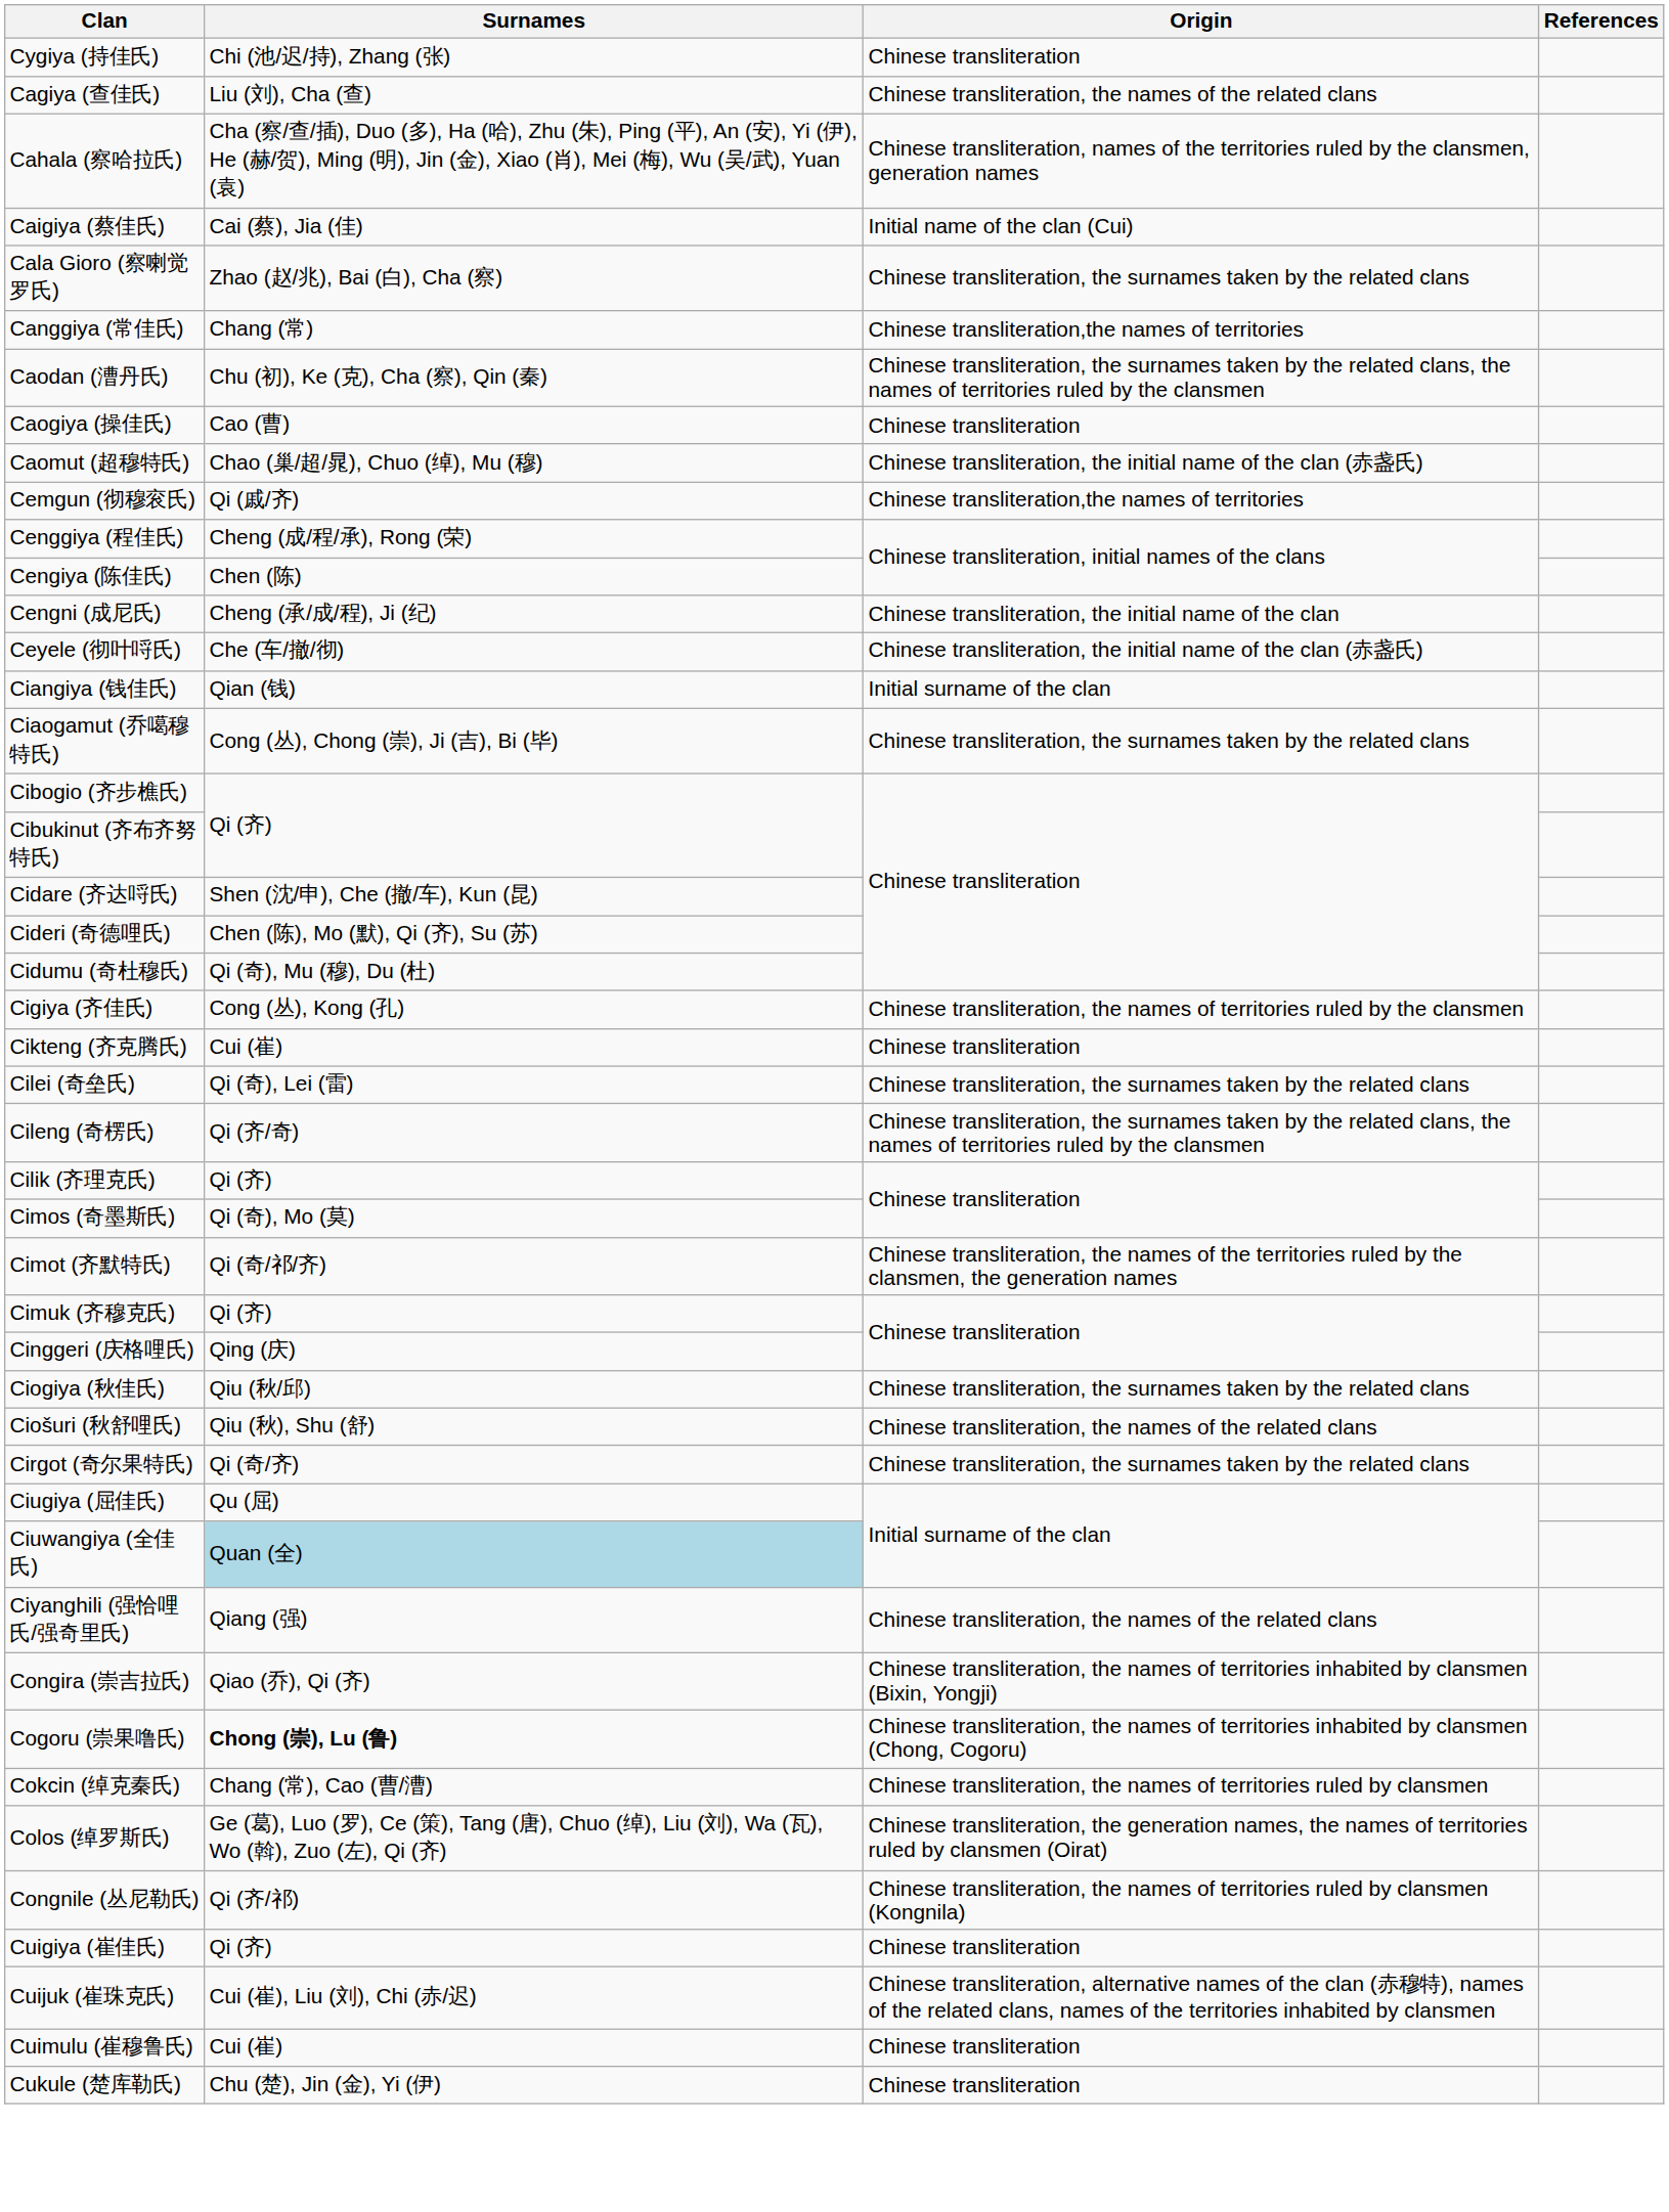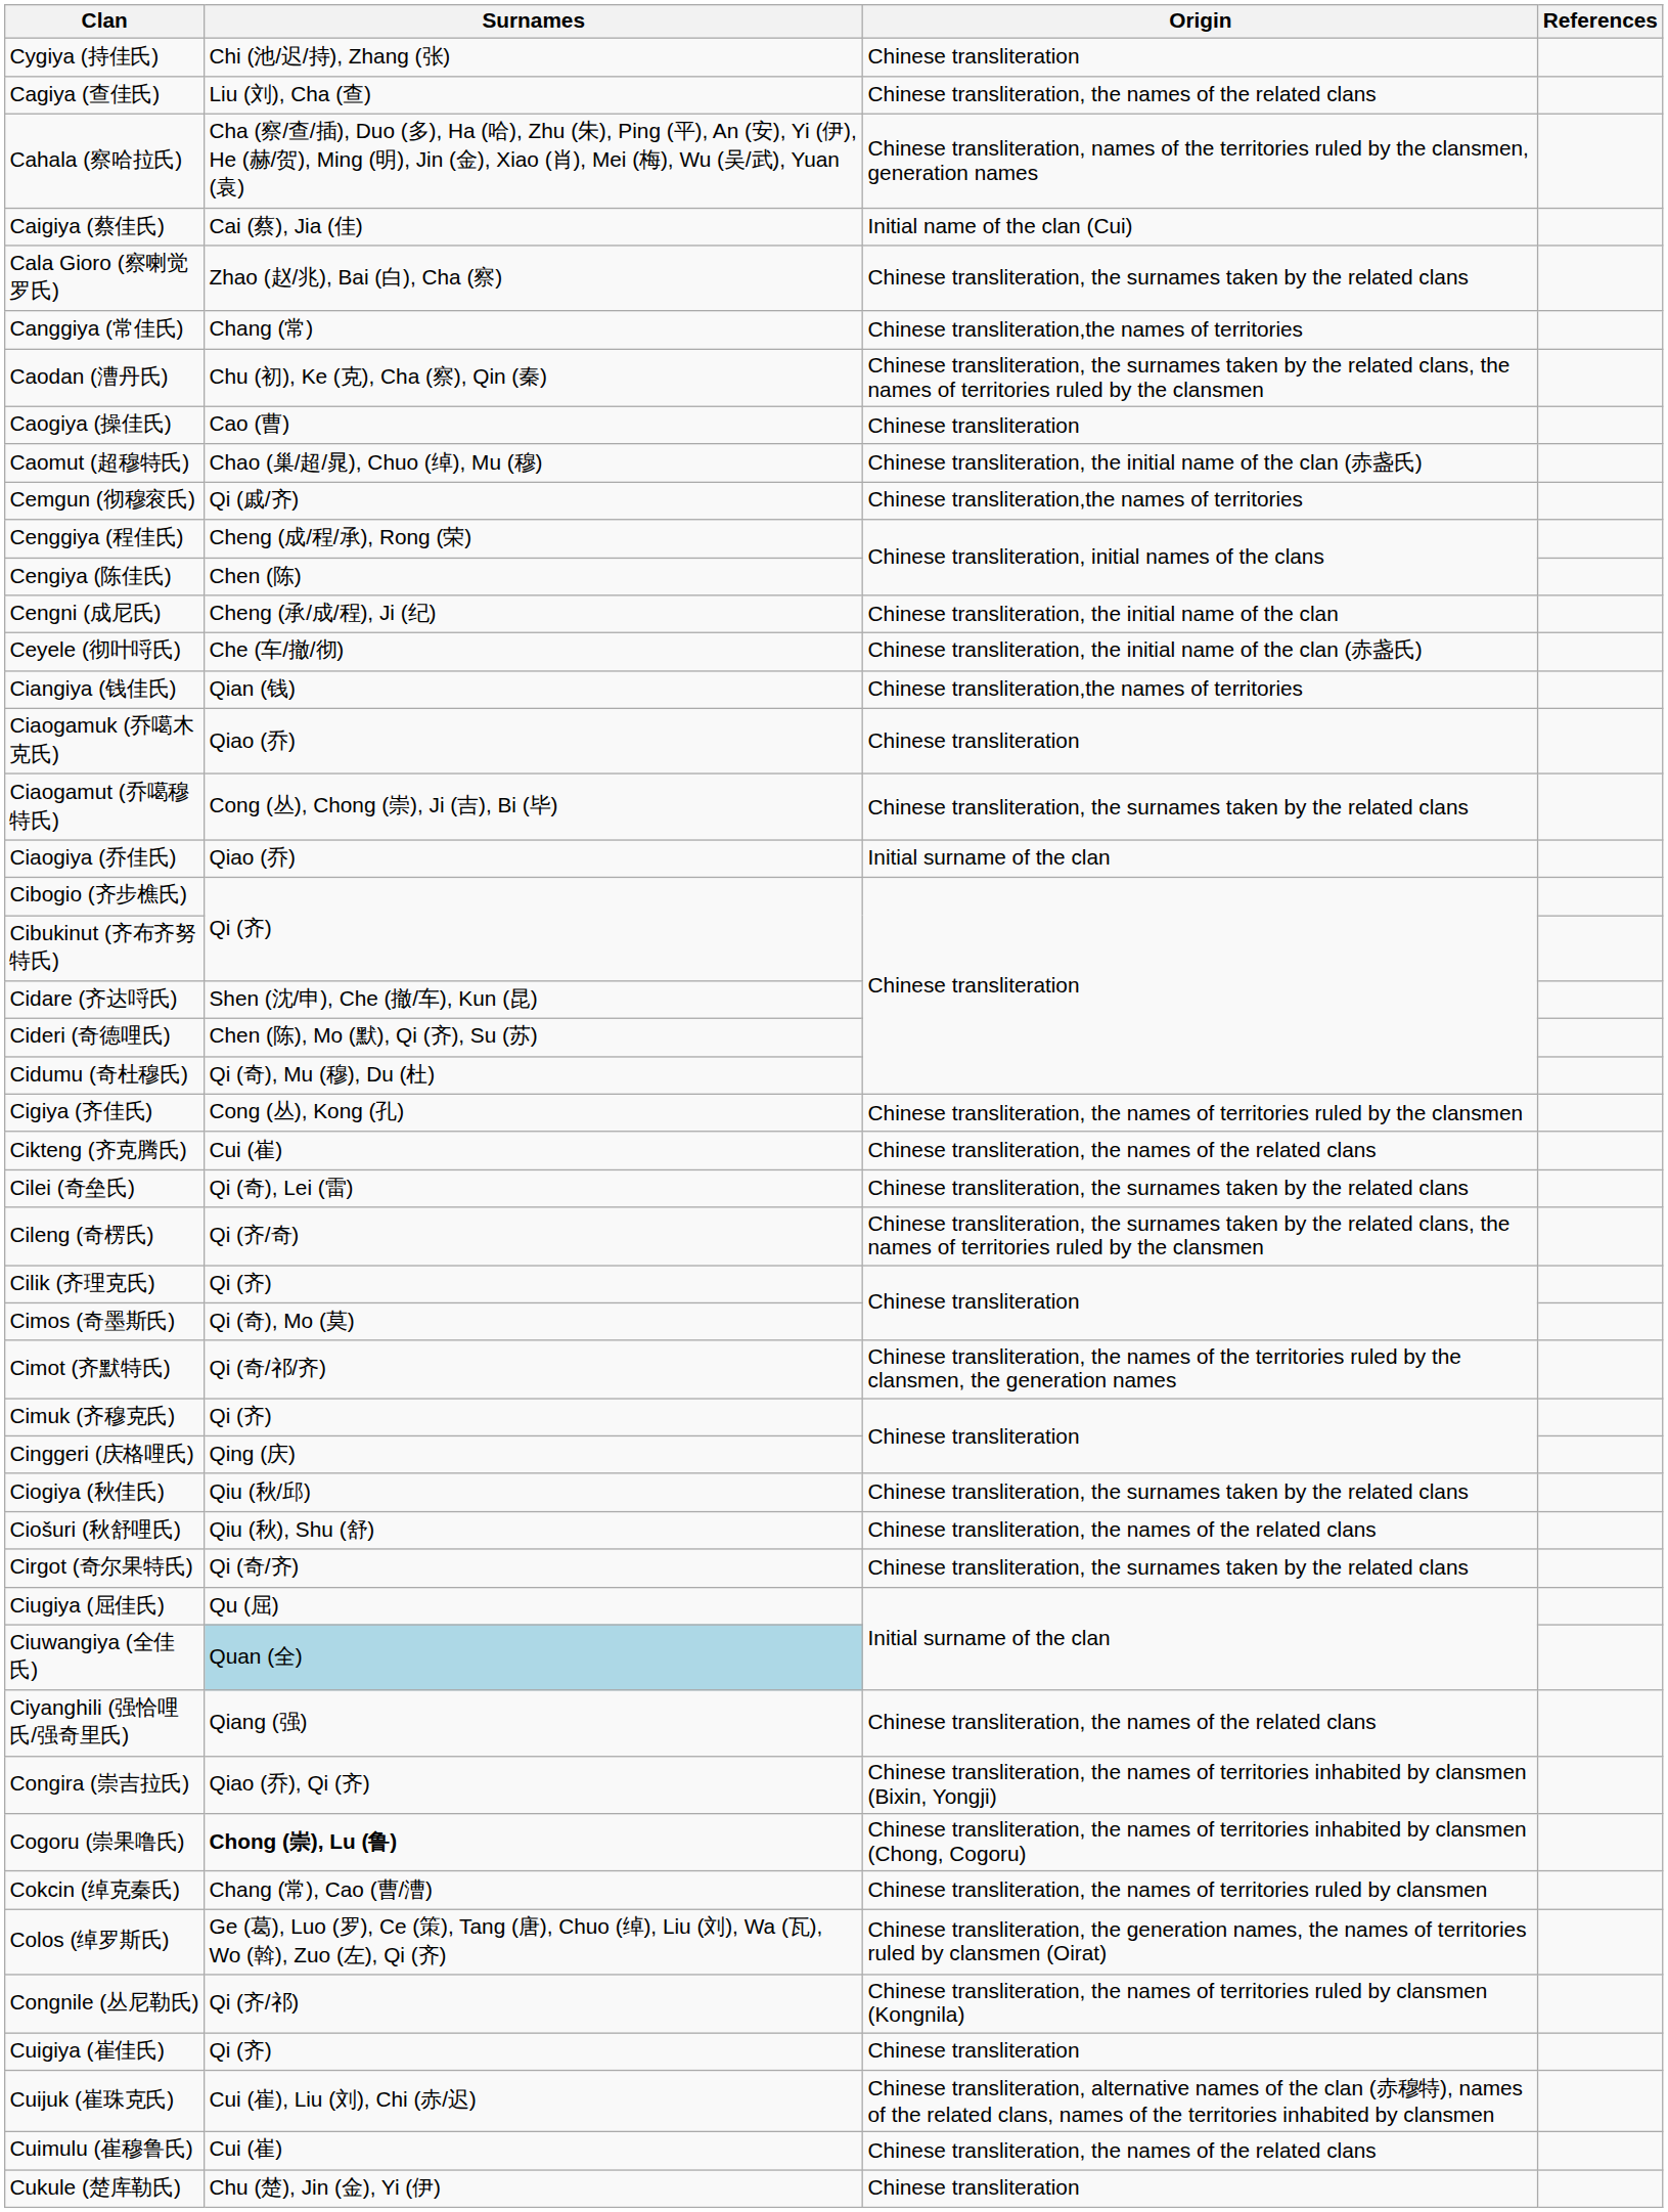Ciangiya (钱佳氏) | Origin: Initial surname of the clan -> Chinese transliteration,the names of territories
+ row: Ciaogamuk (乔噶木克氏) | Qiao (乔) | Chinese transliteration
+ row: Ciaogiya (乔佳氏) | Qiao (乔) | Initial surname of the clan
Cikteng (齐克腾氏) | Origin: Chinese transliteration -> Chinese transliteration, the names of the related clans
Cuimulu (崔穆鲁氏) | Origin: Chinese transliteration -> Chinese transliteration, the names of the related clans
